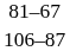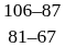rows swapped: 81–67 <-> 106–87
